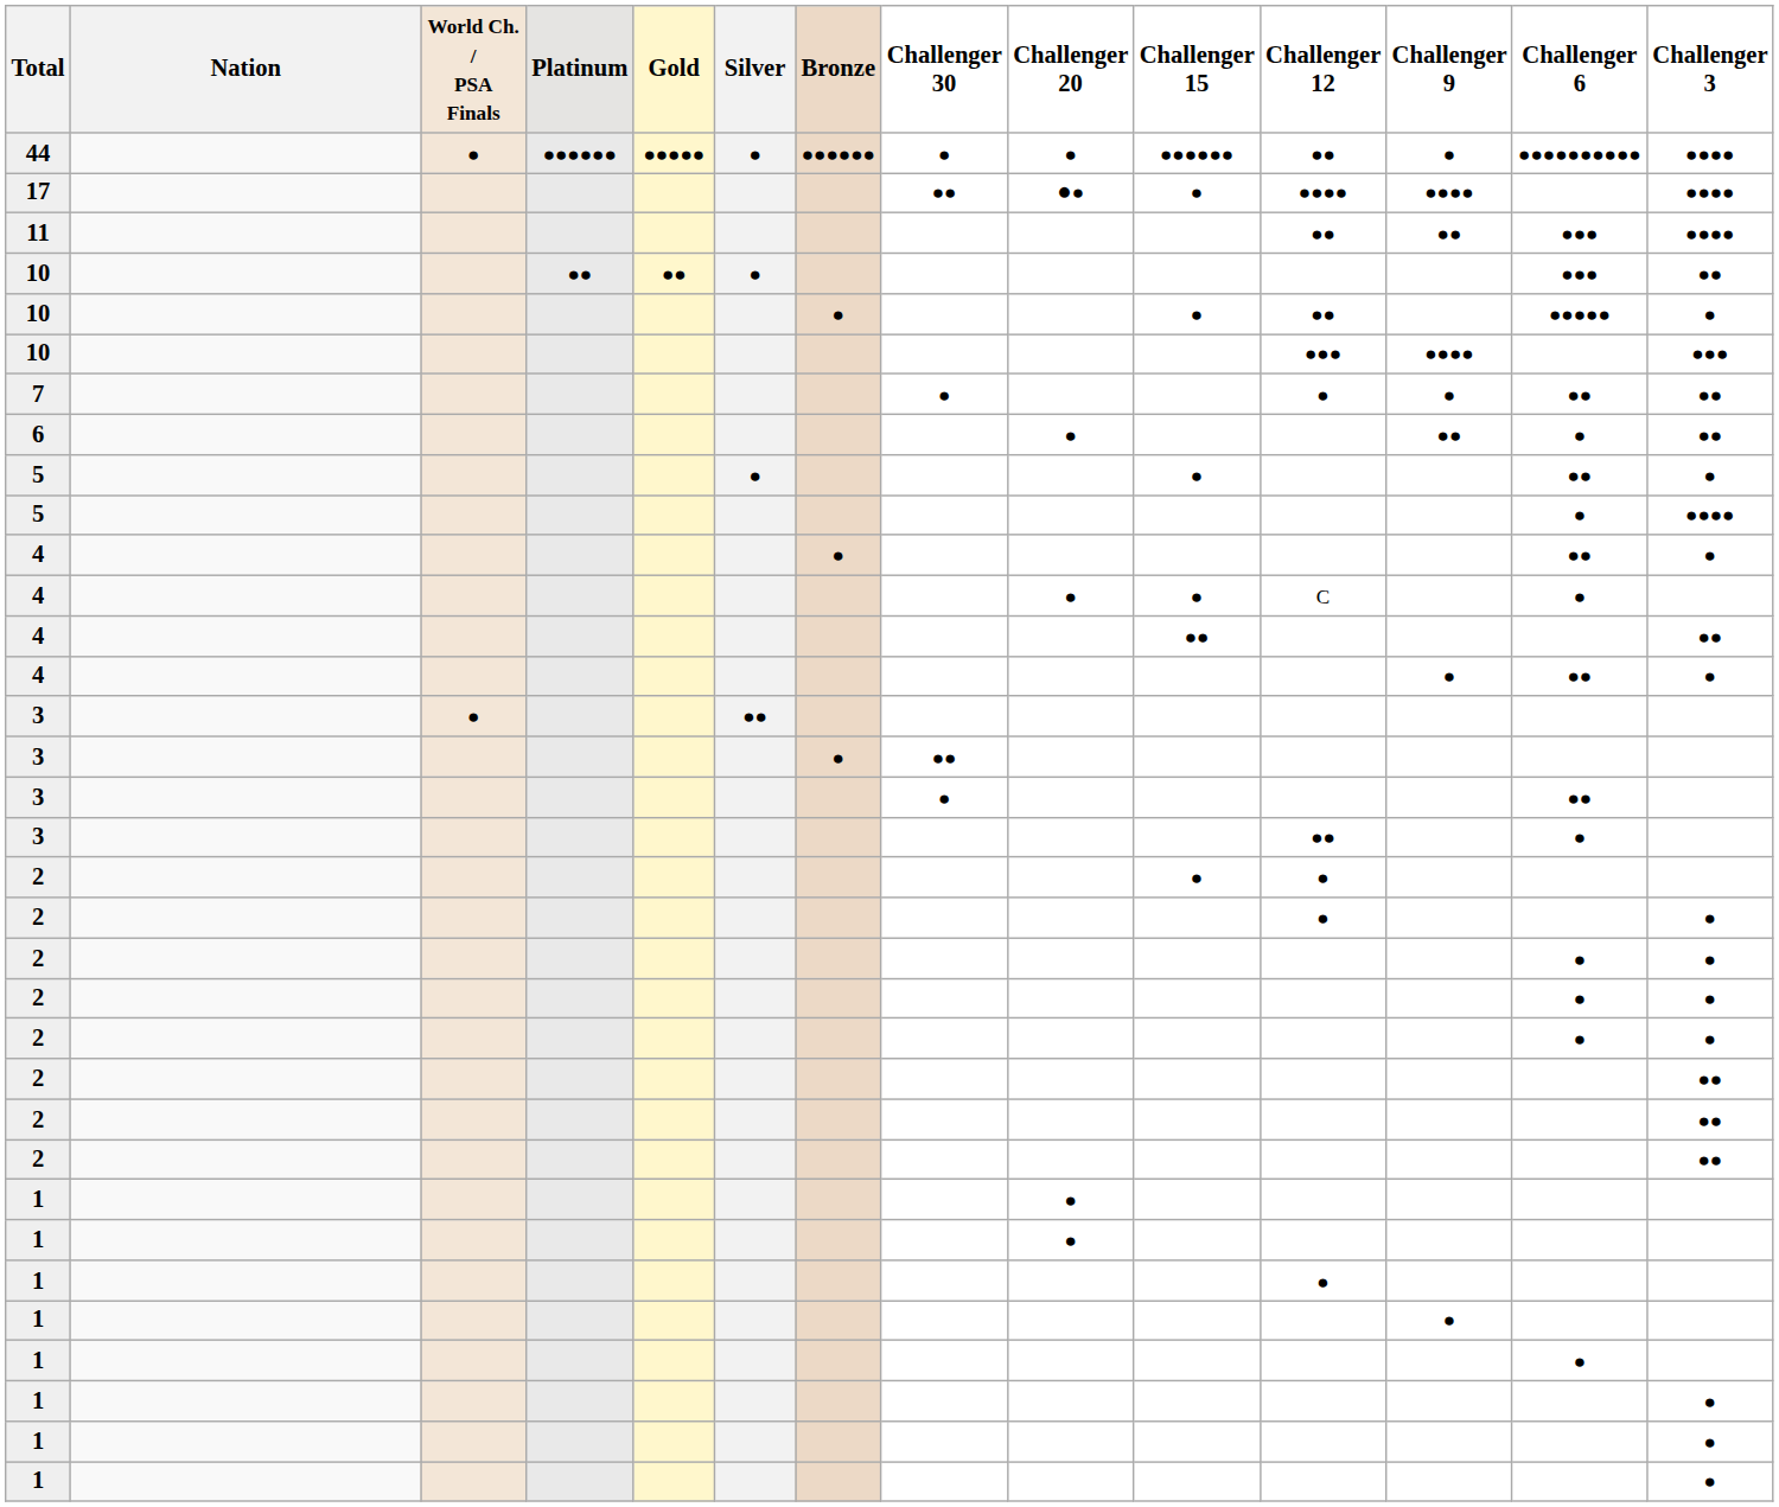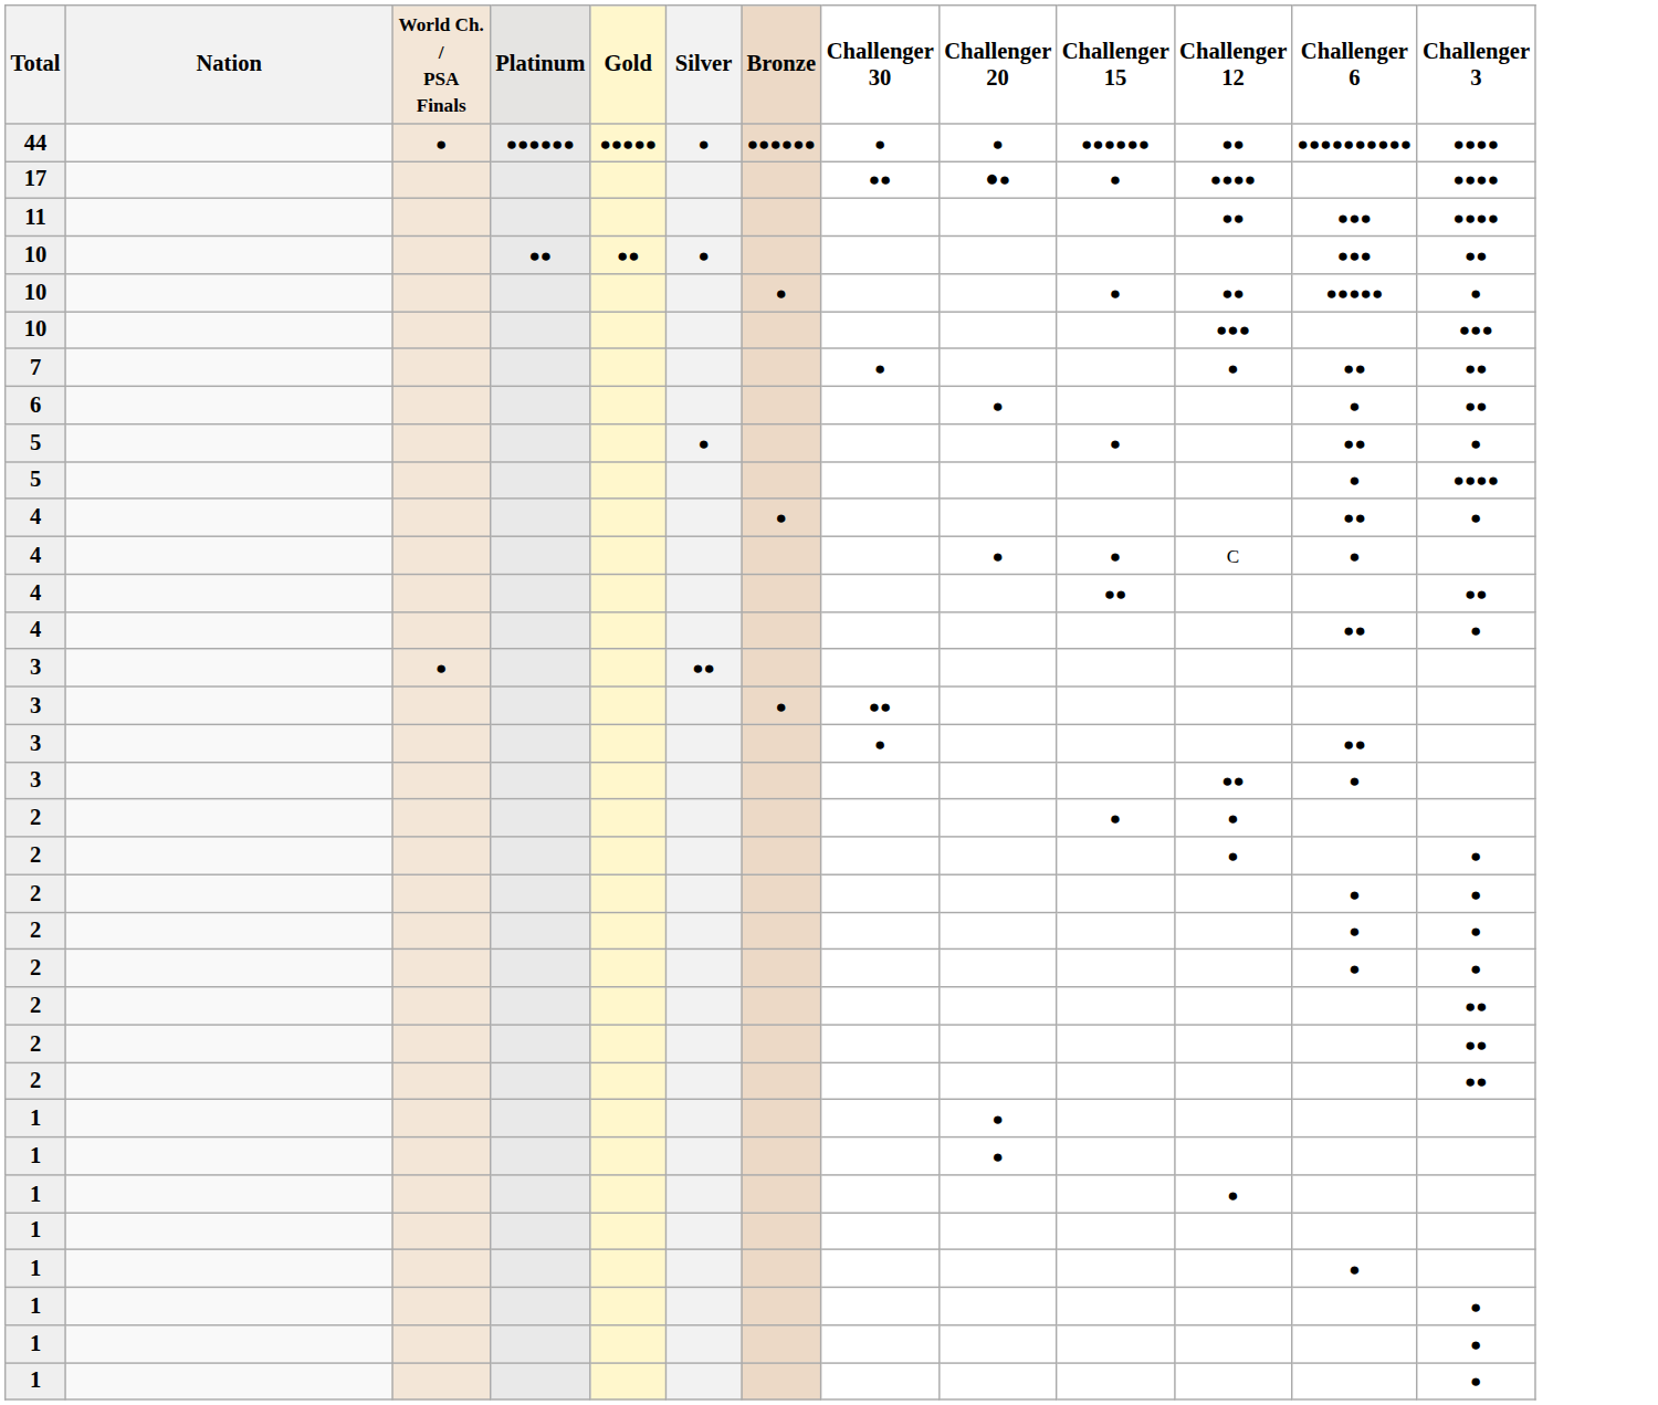- column: Challenger 9 | ● | ●●●● | ●● | ●●●● | ● | ●● | ● | ●
